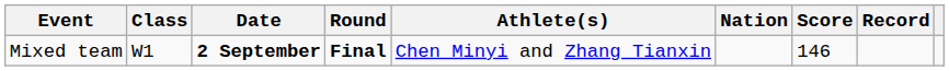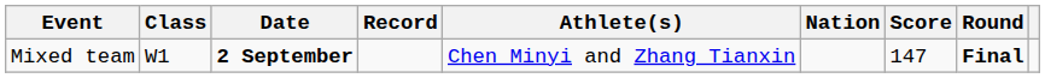columns swapped: Round <-> Record
Mixed team | Score: 146 -> 147
